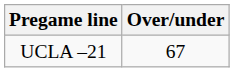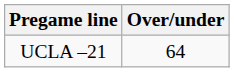UCLA –21 | Over/under: 67 -> 64
